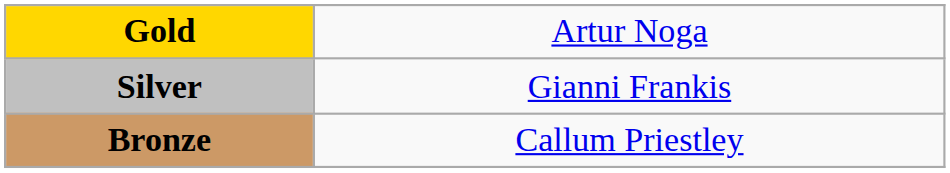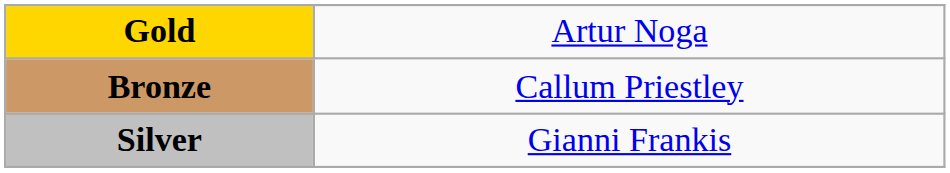rows swapped: Silver <-> Bronze
